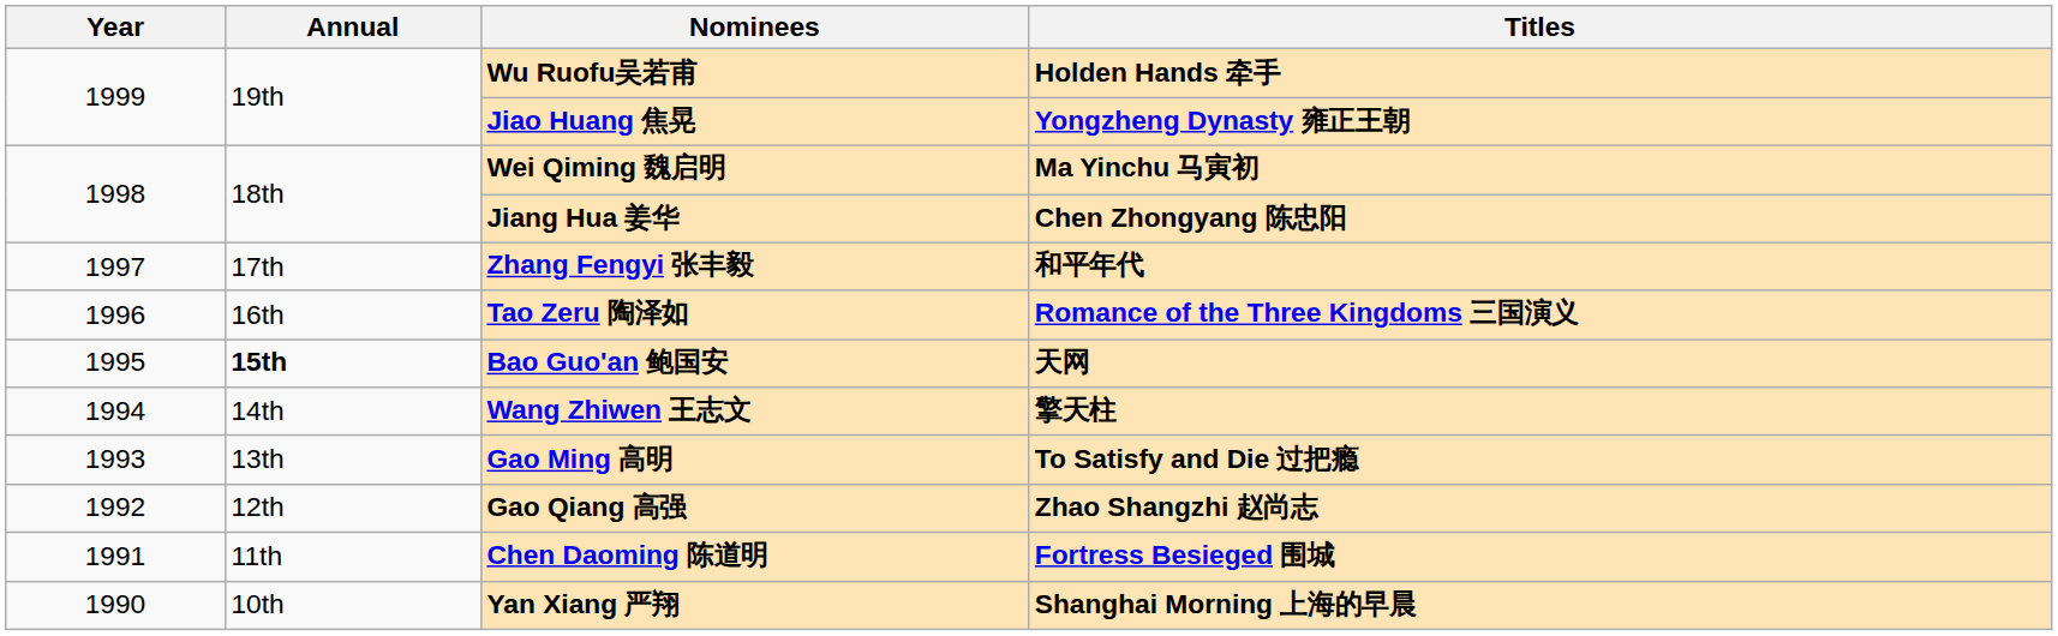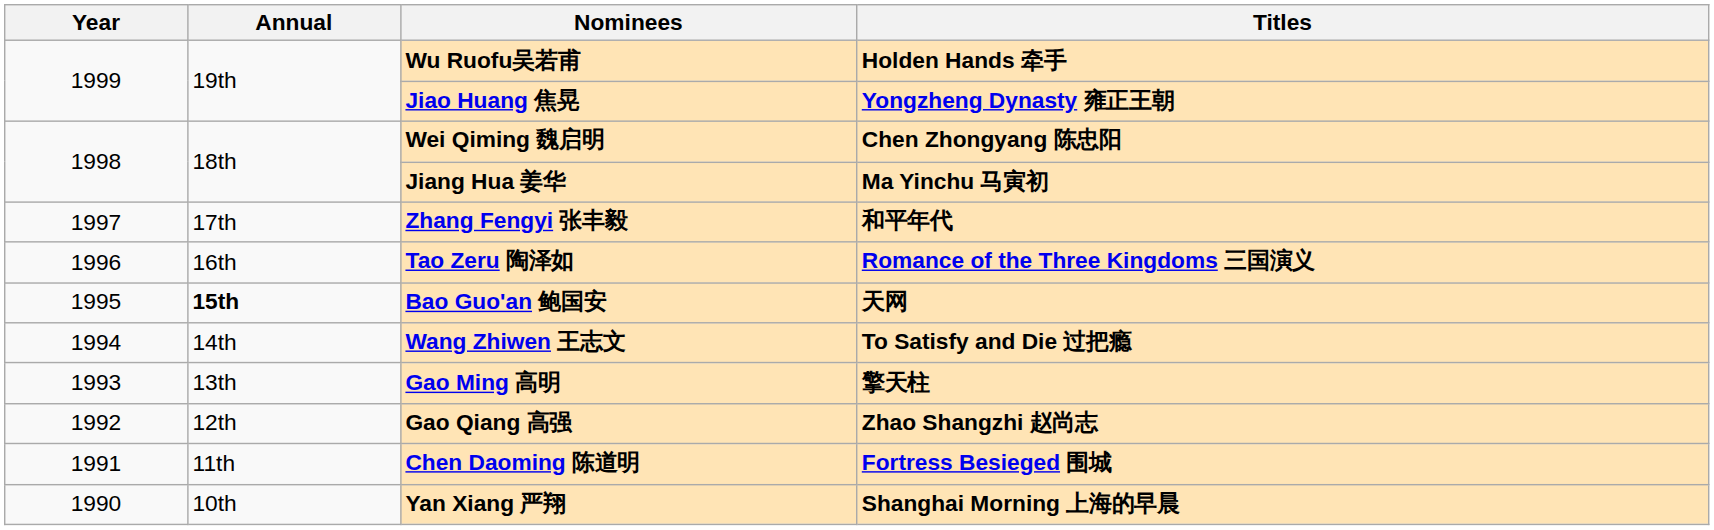Wei Qiming 魏启明 | Titles: Ma Yinchu 马寅初 -> Chen Zhongyang 陈忠阳
Jiang Hua 姜华 | Titles: Chen Zhongyang 陈忠阳 -> Ma Yinchu 马寅初
Wang Zhiwen 王志文 | Titles: 擎天柱 -> To Satisfy and Die 过把瘾
Gao Ming 高明 | Titles: To Satisfy and Die 过把瘾 -> 擎天柱
